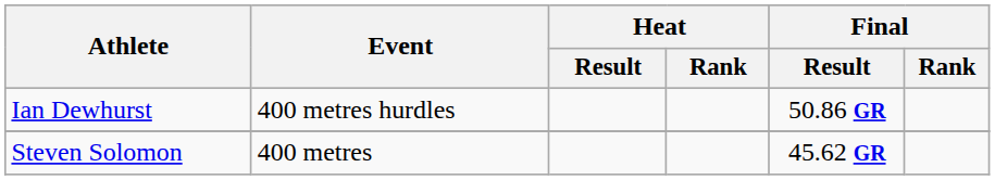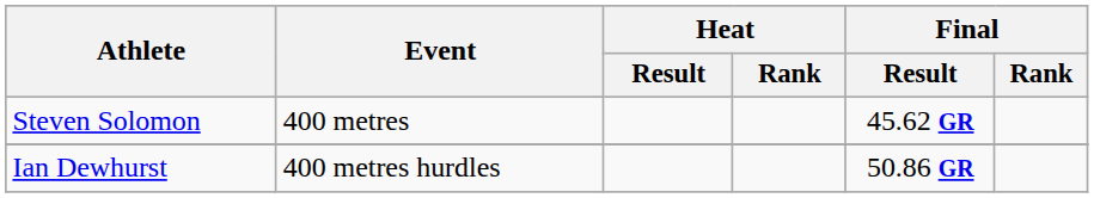rows swapped: Steven Solomon <-> Ian Dewhurst
